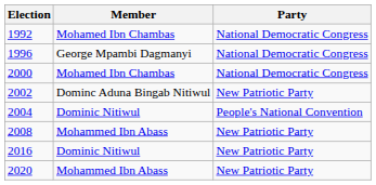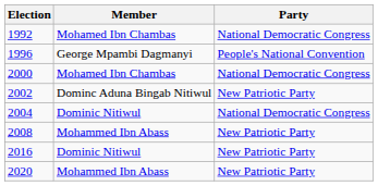1996 | Party: National Democratic Congress -> People's National Convention
2004 | Party: People's National Convention -> National Democratic Congress
